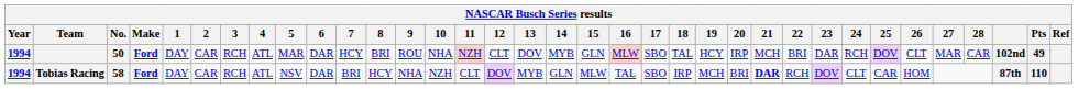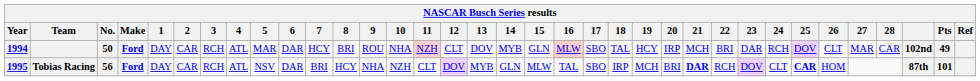Tobias Racing | Year: 1994 -> 1995
Tobias Racing | No.: 58 -> 56
Tobias Racing | 25: normal -> bold
Tobias Racing | Pts: 110 -> 101
